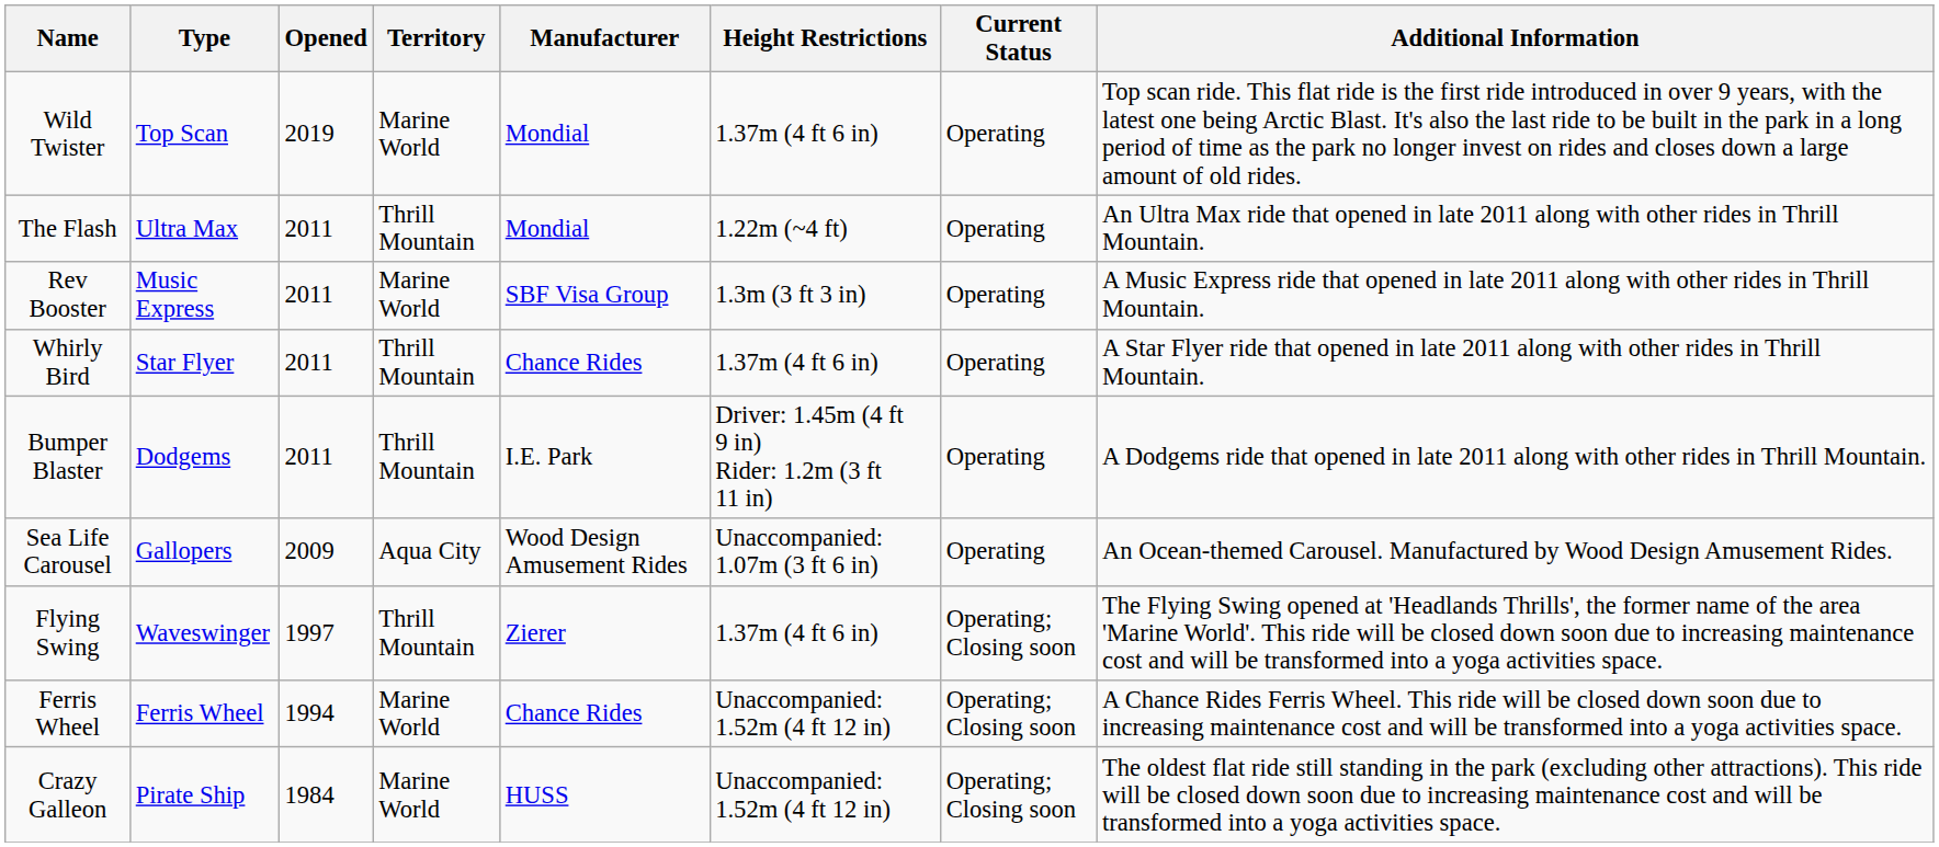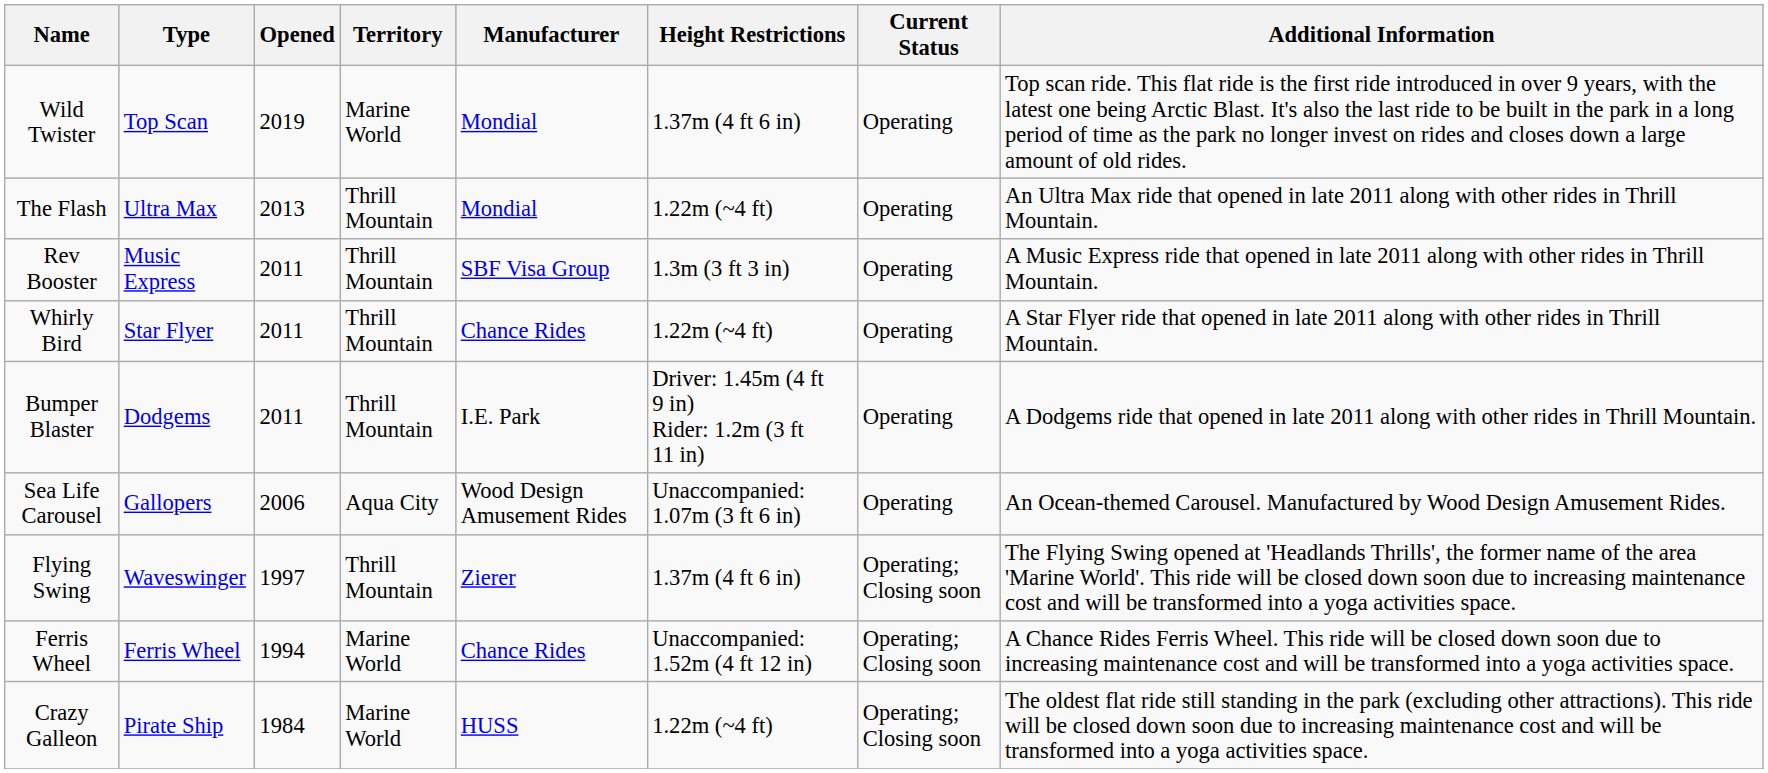The Flash | Opened: 2011 -> 2013
Rev Booster | Territory: Marine World -> Thrill Mountain
Whirly Bird | Height Restrictions: 1.37m (4 ft 6 in) -> 1.22m (~4 ft)
Sea Life Carousel | Opened: 2009 -> 2006
Crazy Galleon | Height Restrictions: Unaccompanied: 1.52m (4 ft 12 in) -> 1.22m (~4 ft)
